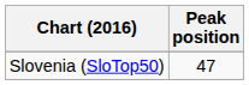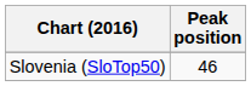Slovenia (SloTop50) | Peak position: 47 -> 46
